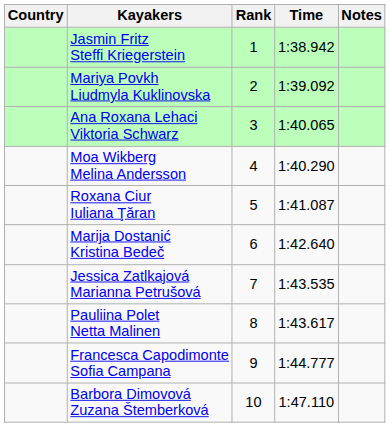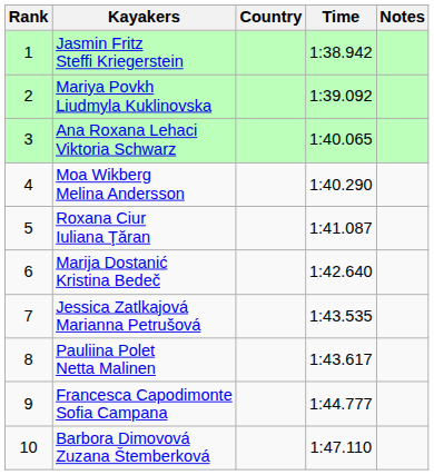columns swapped: Rank <-> Country
